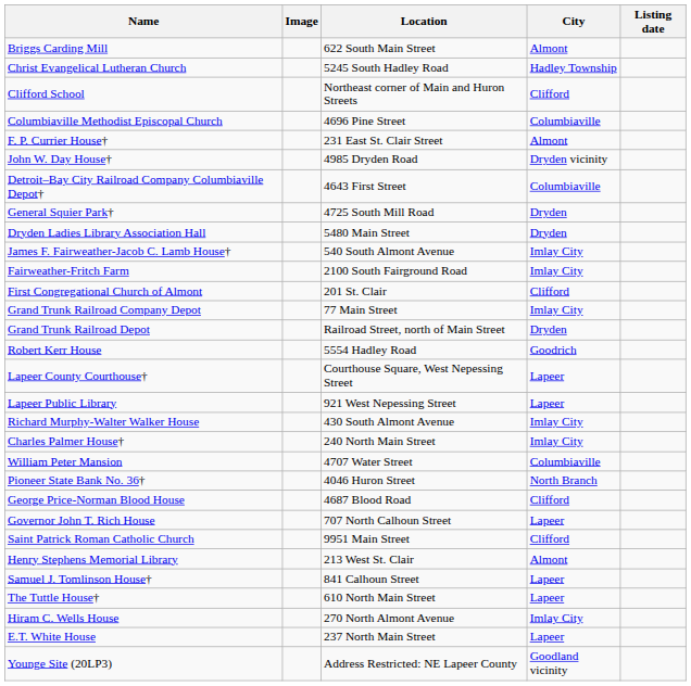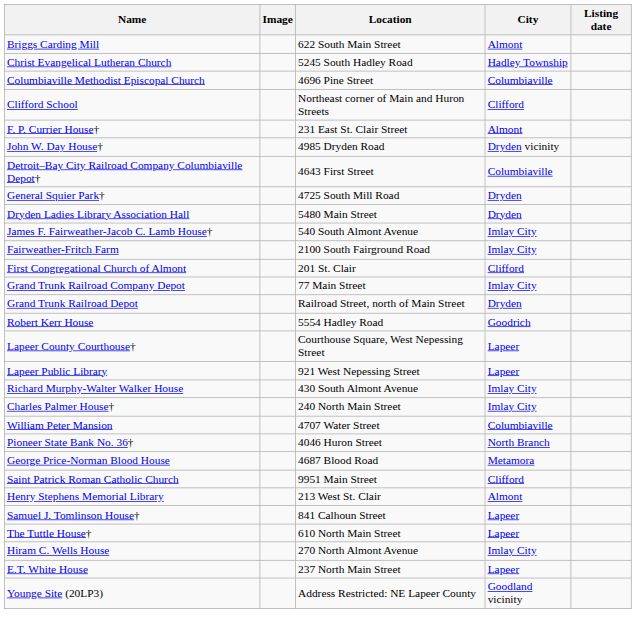rows swapped: Clifford School <-> Columbiaville Methodist Episcopal Church
George Price-Norman Blood House | City: Clifford -> Metamora
- row: Governor John T. Rich House | 707 North Calhoun Street | Lapeer
